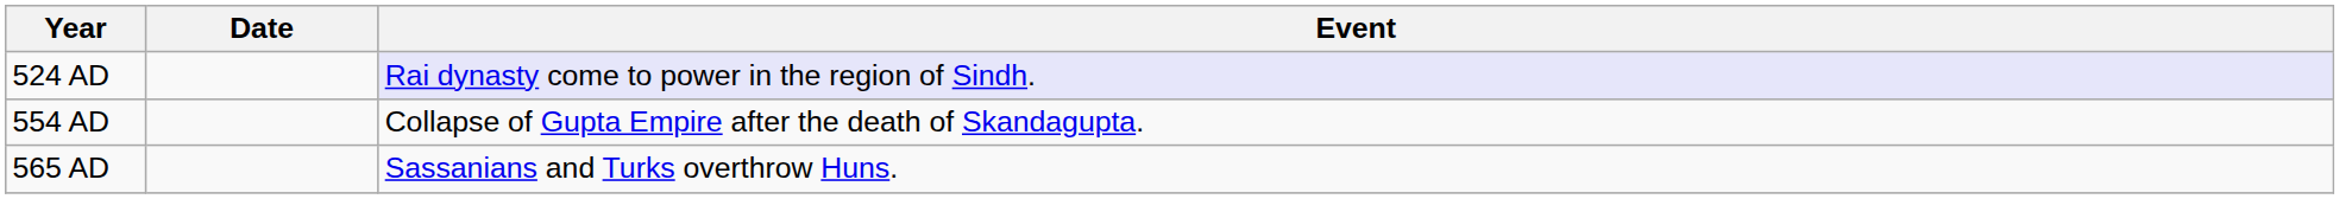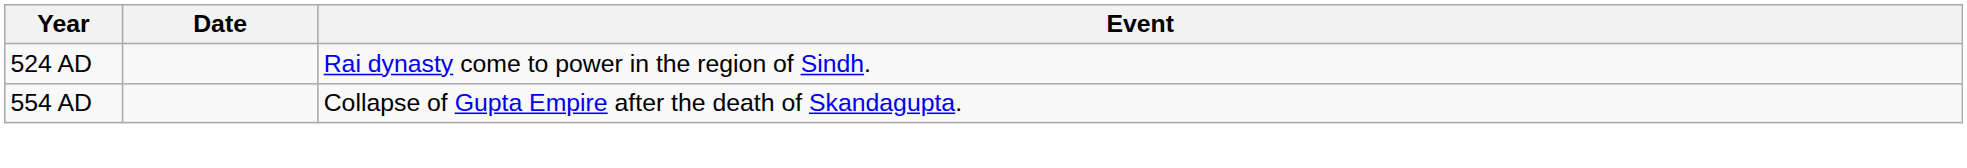524 AD | Event: lavender background -> no background
- row: 565 AD | Sassanians and Turks overthrow Huns.
